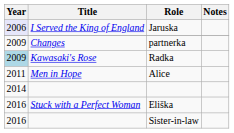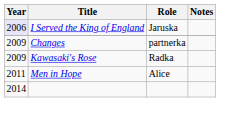Radka | Year: lightblue background -> no background
- row: 2016 | Stuck with a Perfect Woman | Eliška
- row: 2016 | Sister-in-law
